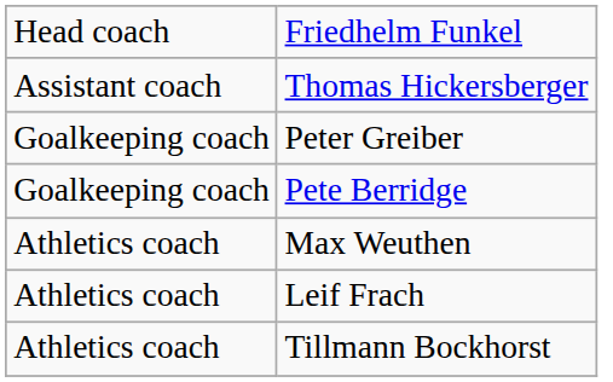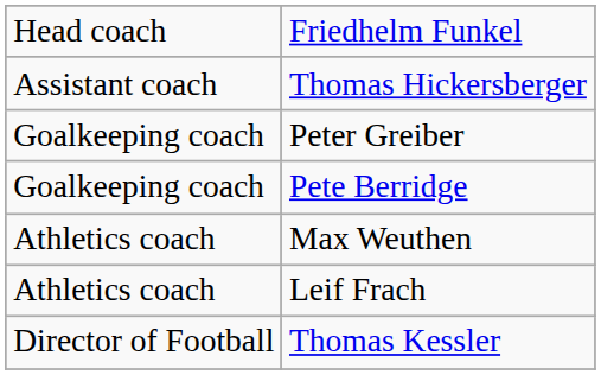- row: Athletics coach | Tillmann Bockhorst
+ row: Director of Football | Thomas Kessler
